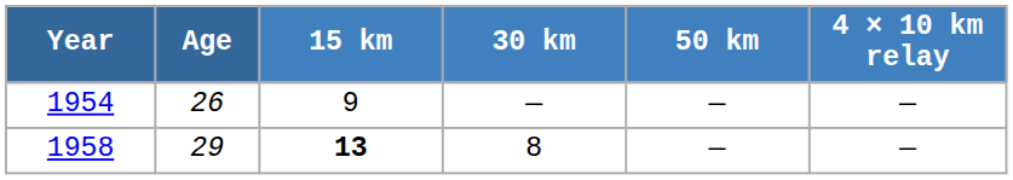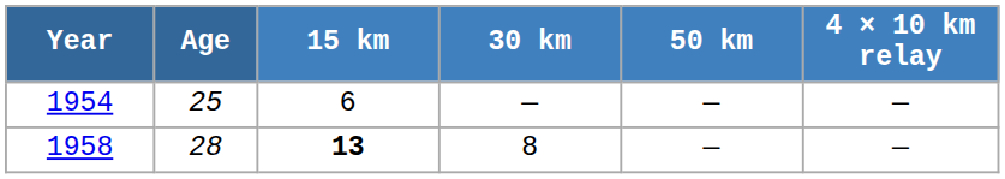1954 | Age: 26 -> 25
1954 | 15 km: 9 -> 6
1958 | Age: 29 -> 28
